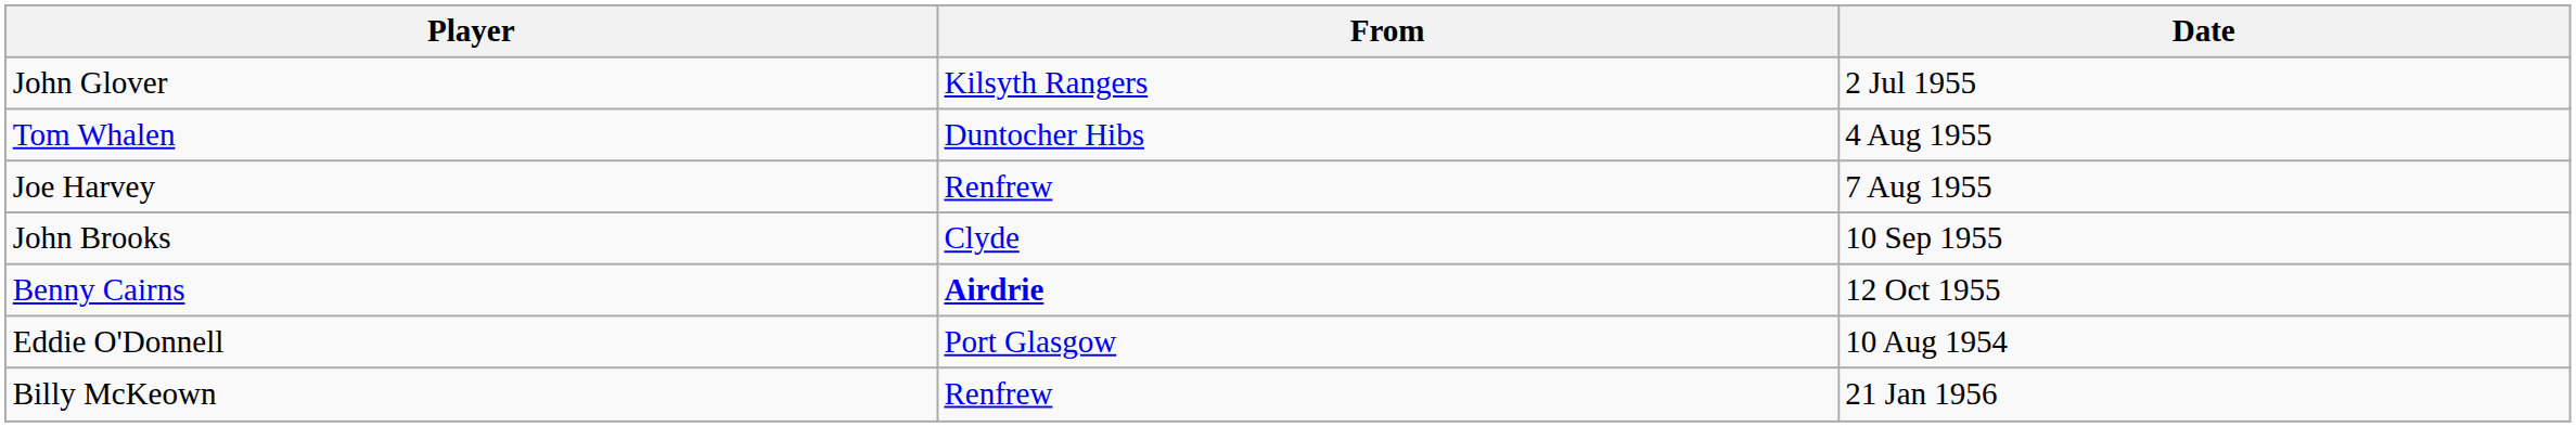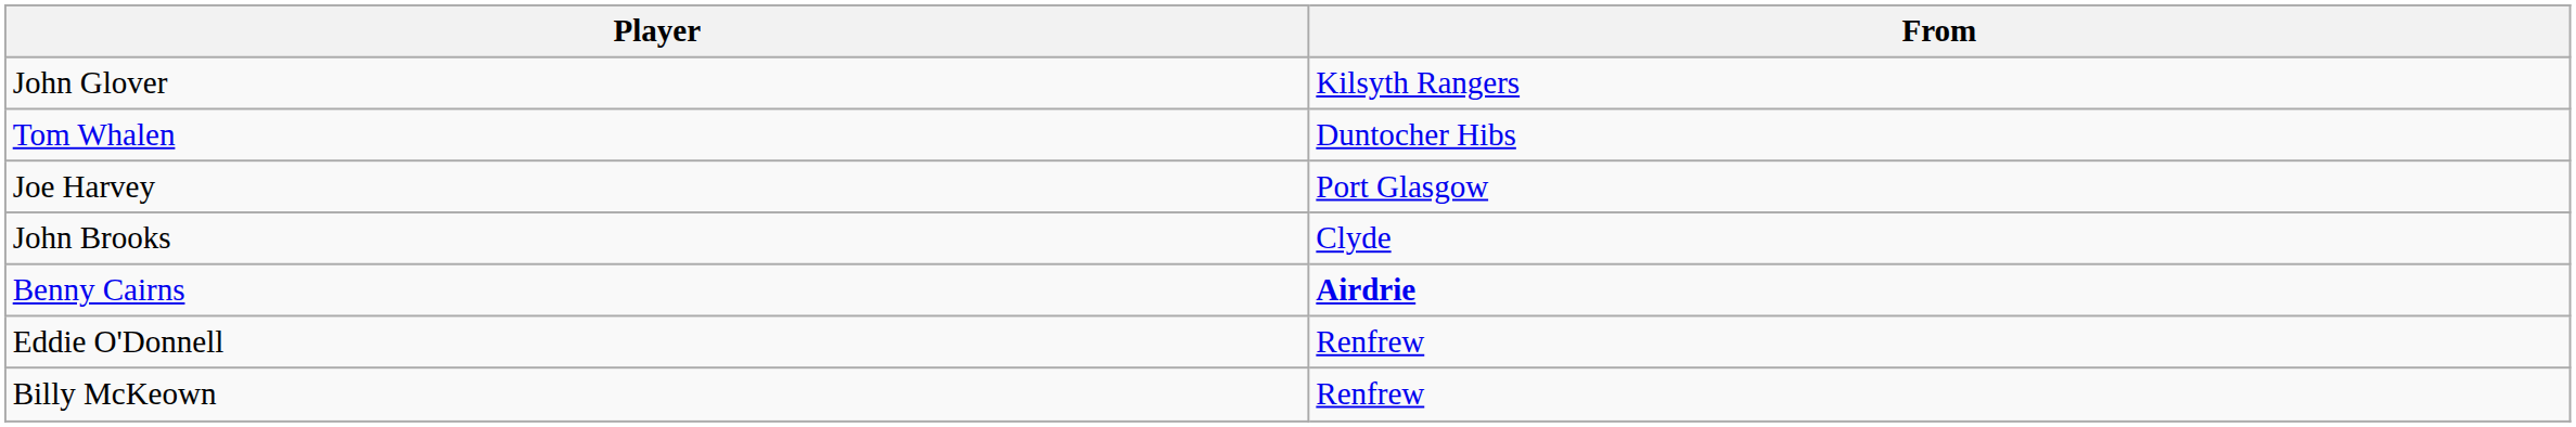- column: Date | 2 Jul 1955 | 4 Aug 1955 | 7 Aug 1955 | 10 Sep 1955 | 12 Oct 1955 | 10 Aug 1954 | 21 Jan 1956
Joe Harvey | From: Renfrew -> Port Glasgow
Eddie O'Donnell | From: Port Glasgow -> Renfrew
